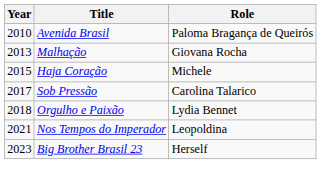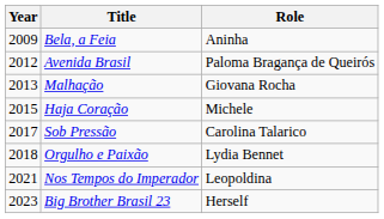+ row: 2009 | Bela, a Feia | Aninha
Avenida Brasil | Year: 2010 -> 2012
